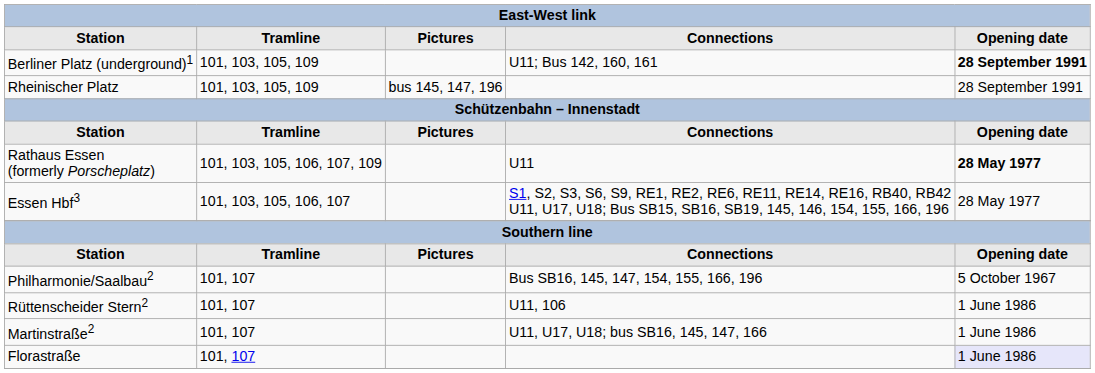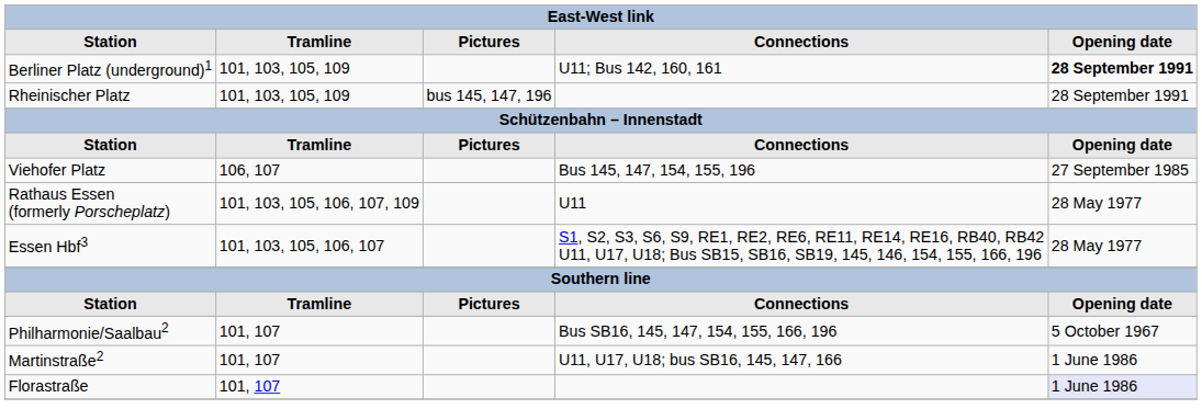+ row: Viehofer Platz | 106, 107 | Bus 145, 147, 154, 155, 196 | 27 September 1985
Rathaus Essen (formerly Porscheplatz) | Opening date: bold -> normal
- row: Rüttenscheider Stern2 | 101, 107 | U11, 106 | 1 June 1986
